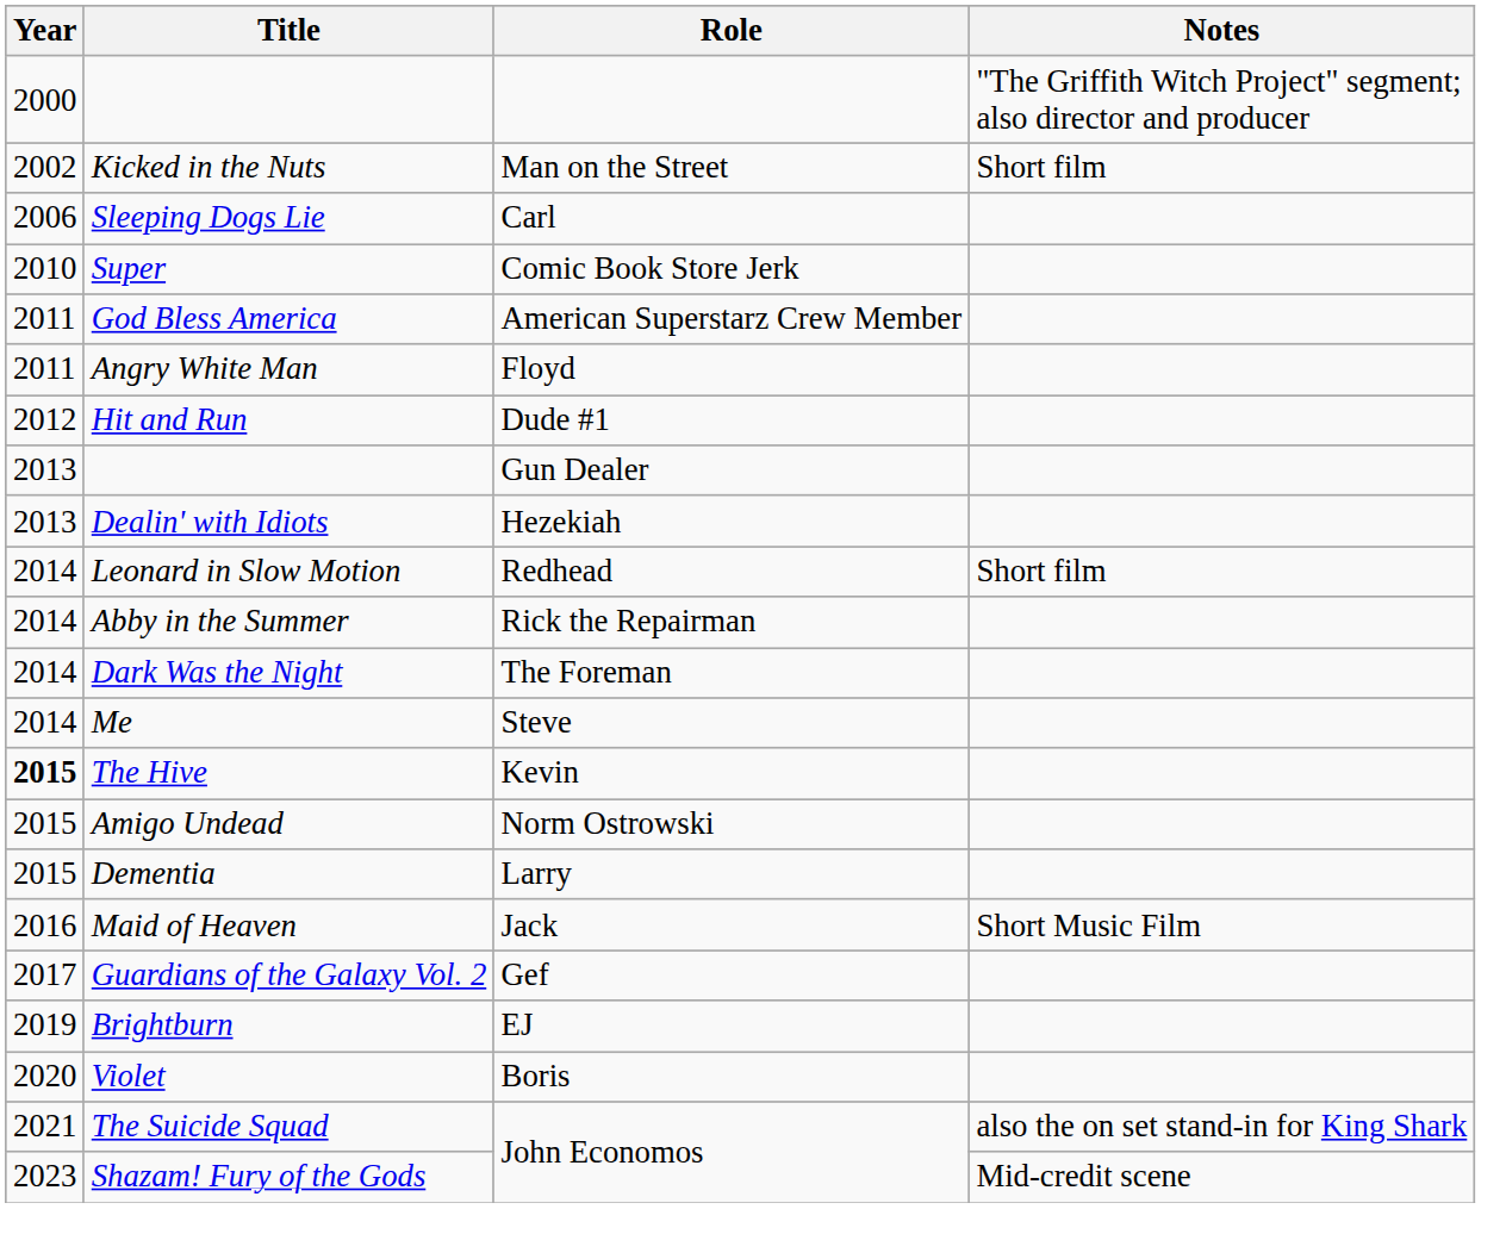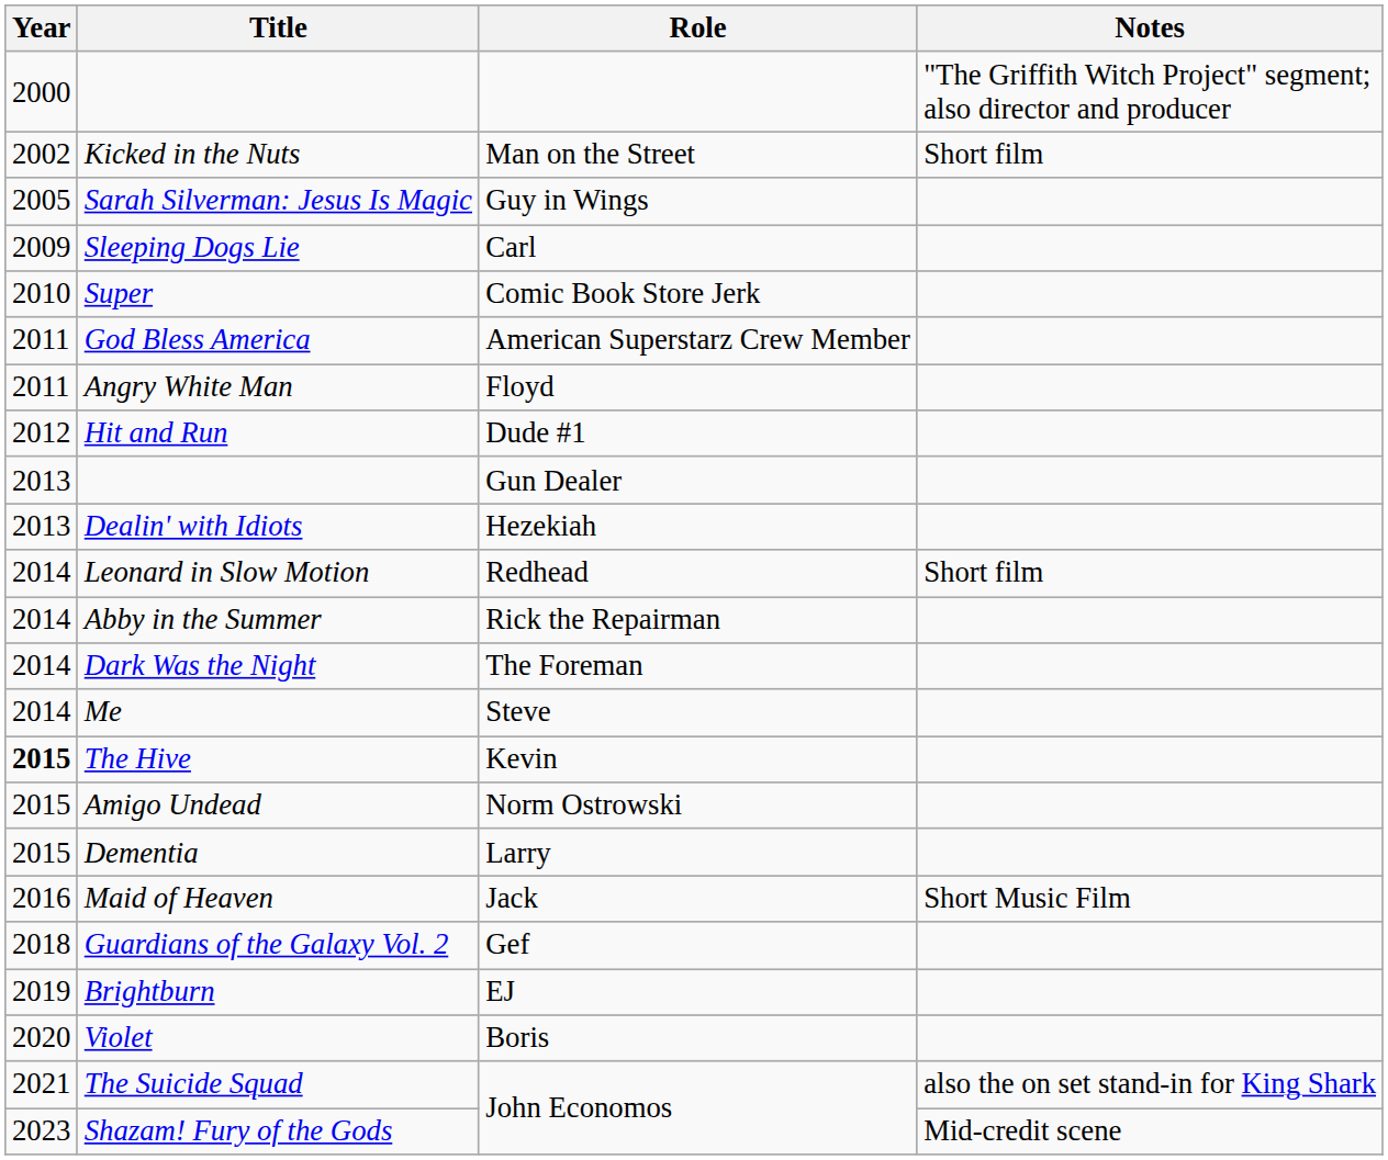+ row: 2005 | Sarah Silverman: Jesus Is Magic | Guy in Wings
Sleeping Dogs Lie | Year: 2006 -> 2009
Guardians of the Galaxy Vol. 2 | Year: 2017 -> 2018
